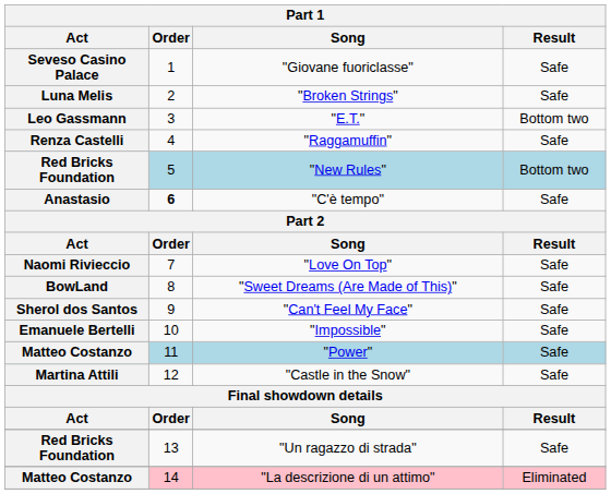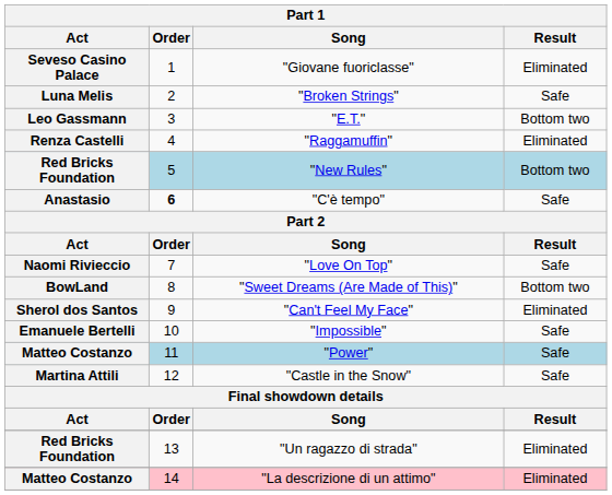"Giovane fuoriclasse" | Result: Safe -> Eliminated
"Raggamuffin" | Result: Safe -> Eliminated
"Sweet Dreams (Are Made of This)" | Result: Safe -> Bottom two
"Can't Feel My Face" | Result: Safe -> Eliminated
"Un ragazzo di strada" | Result: Safe -> Eliminated
